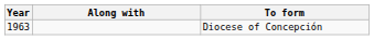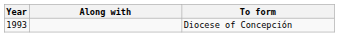Diocese of Concepción | Year: 1963 -> 1993
